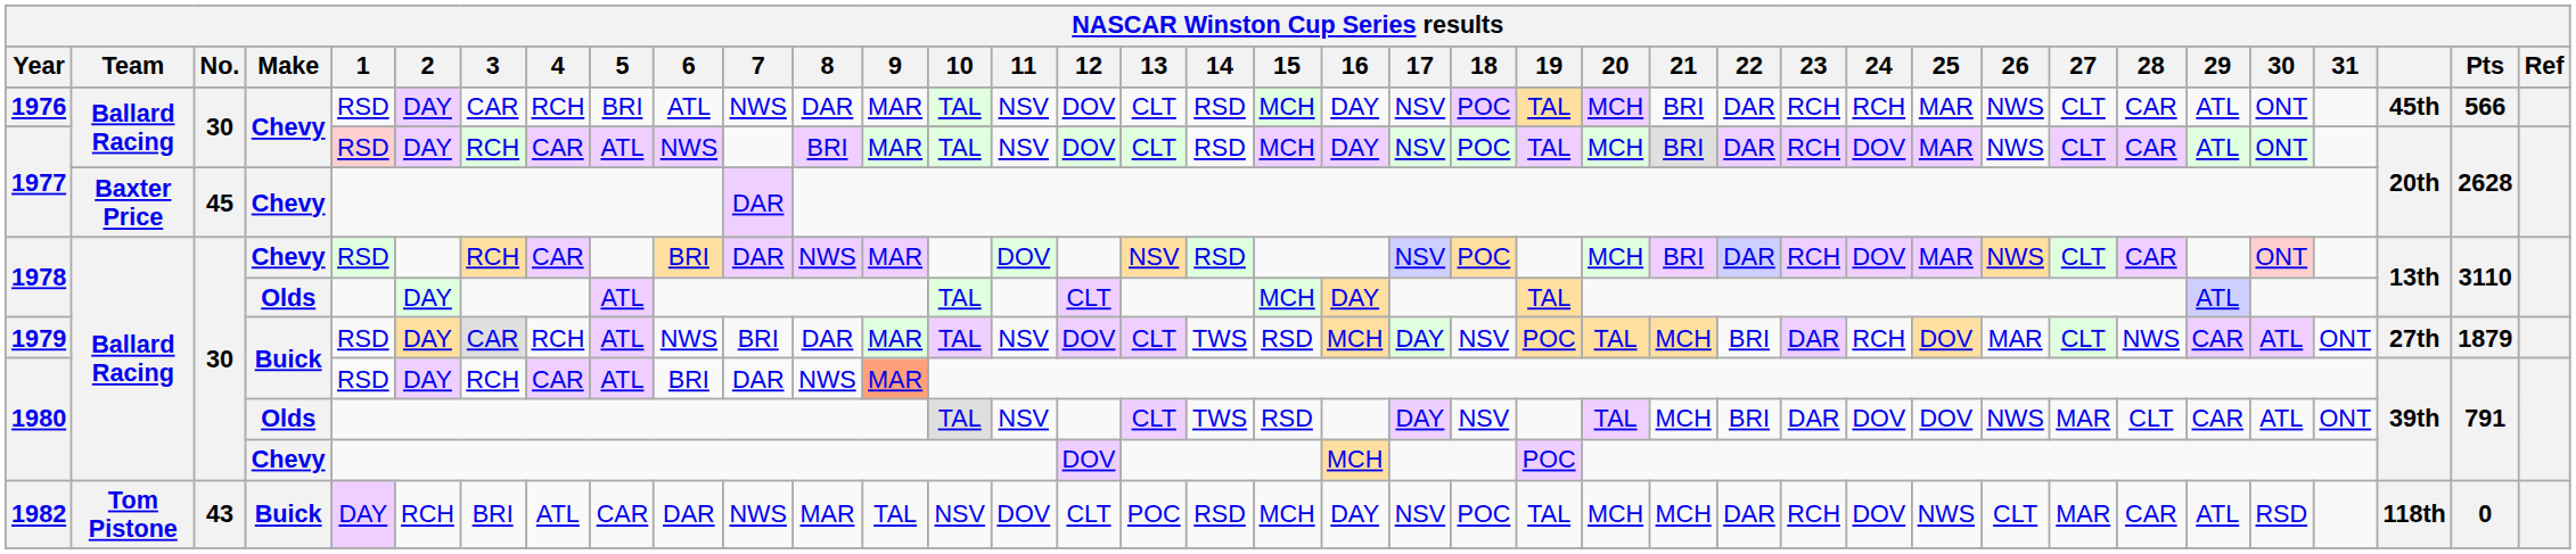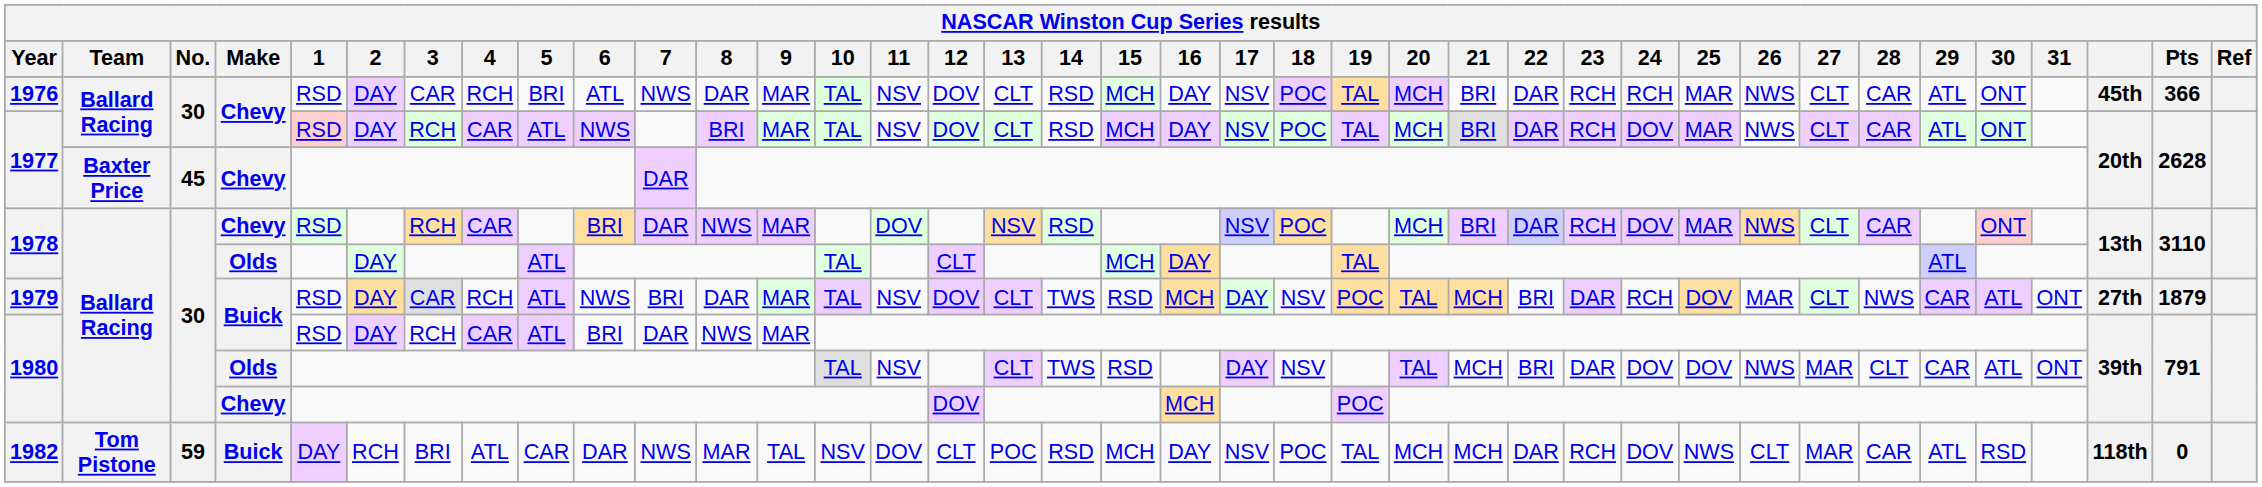1976 | Pts: 566 -> 366
1980 / Buick | 9: lightsalmon background -> no background
1982 | No.: 43 -> 59
